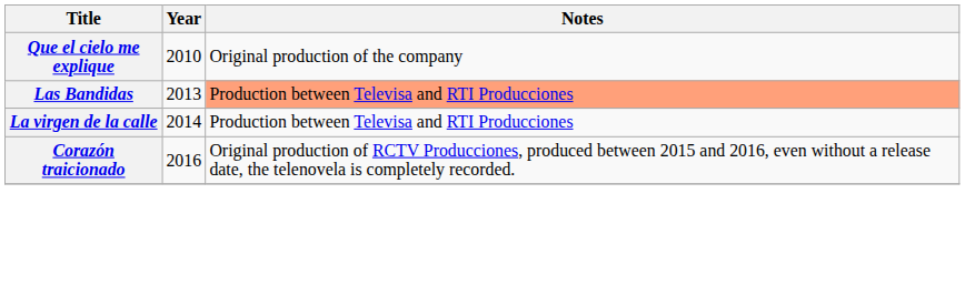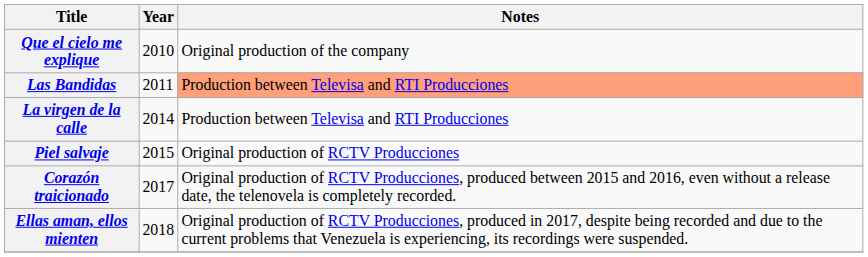Las Bandidas | Year: 2013 -> 2011
+ row: Piel salvaje | 2015 | Original production of RCTV Producciones
Corazón traicionado | Year: 2016 -> 2017
+ row: Ellas aman, ellos mienten | 2018 | Original production of RCTV Producciones, produced in 2017, despite being recorded and due to the current problems that Venezuela is experiencing, its recordings were suspended.
